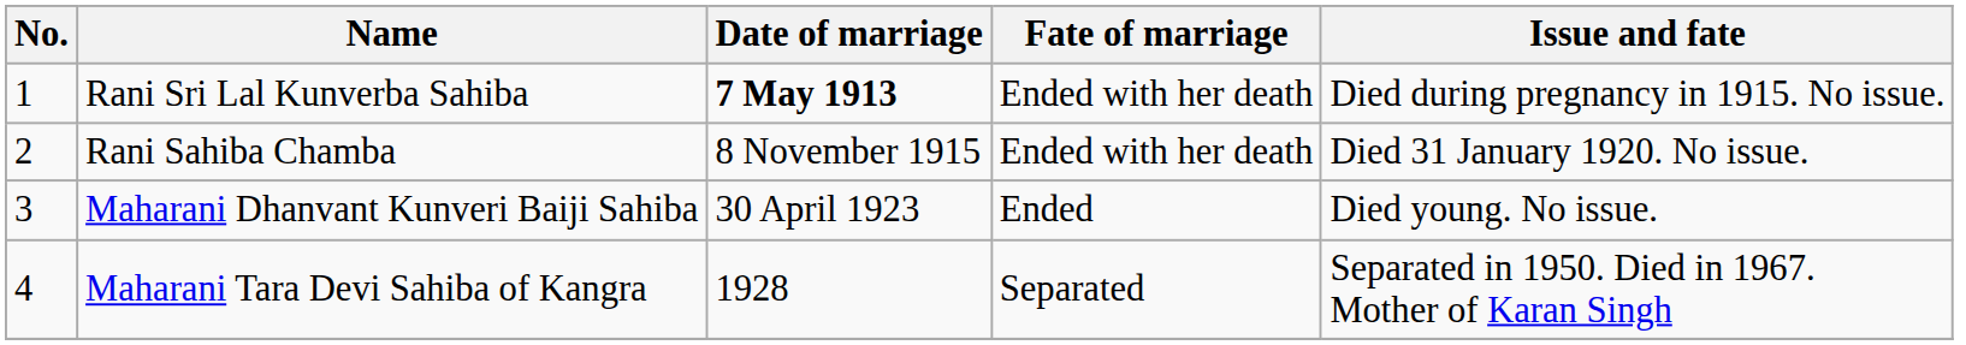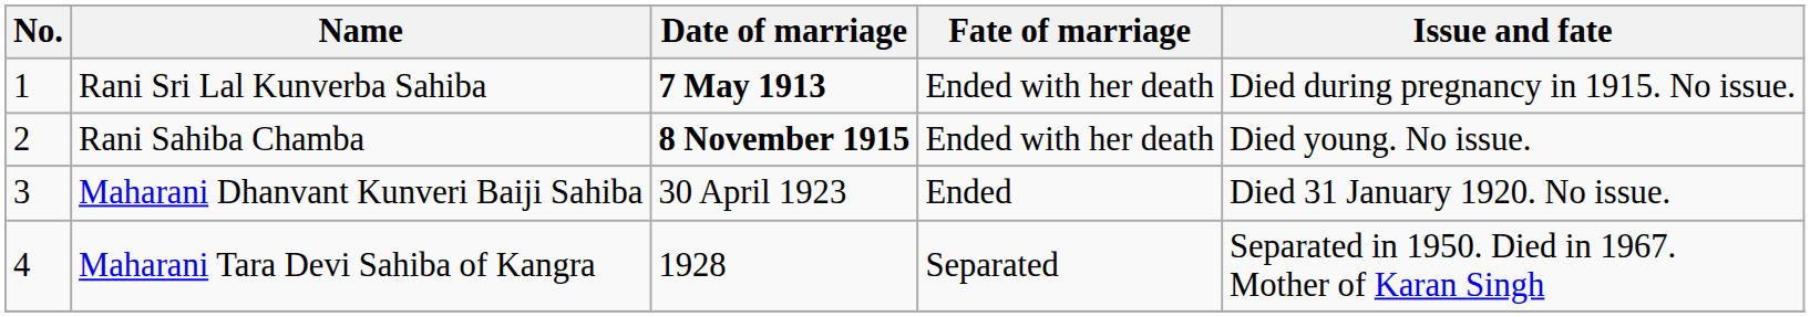Rani Sahiba Chamba | Date of marriage: normal -> bold
Rani Sahiba Chamba | Issue and fate: Died 31 January 1920. No issue. -> Died young. No issue.
Maharani Dhanvant Kunveri Baiji Sahiba | Issue and fate: Died young. No issue. -> Died 31 January 1920. No issue.
